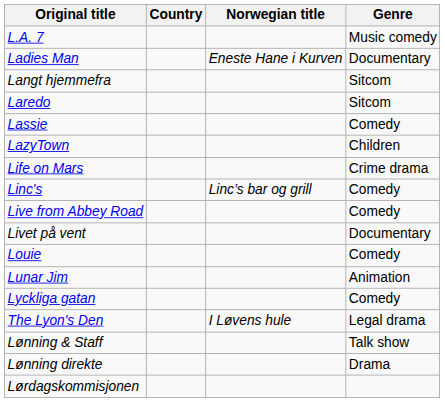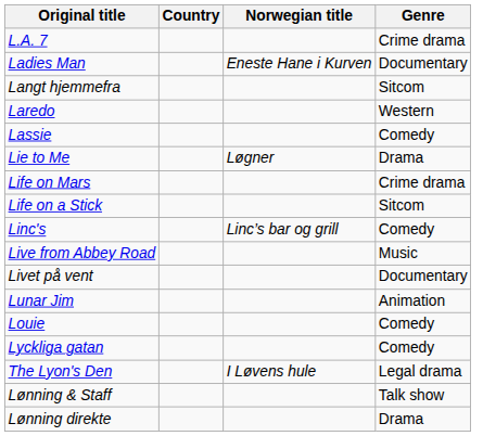L.A. 7 | Genre: Music comedy -> Crime drama
Laredo | Genre: Sitcom -> Western
- row: LazyTown | Children
+ row: Lie to Me | Løgner | Drama
+ row: Life on a Stick | Sitcom
Live from Abbey Road | Genre: Comedy -> Music
rows swapped: Louie <-> Lunar Jim
- row: Lørdagskommisjonen
